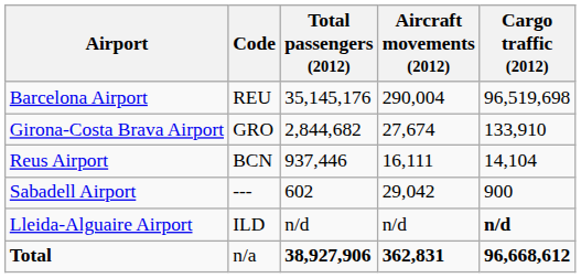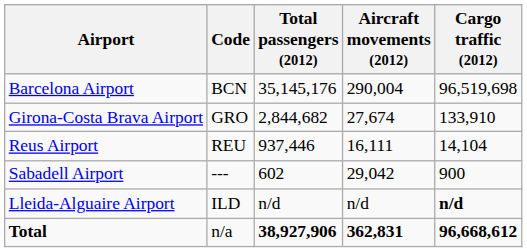Barcelona Airport | Code: REU -> BCN
Reus Airport | Code: BCN -> REU
